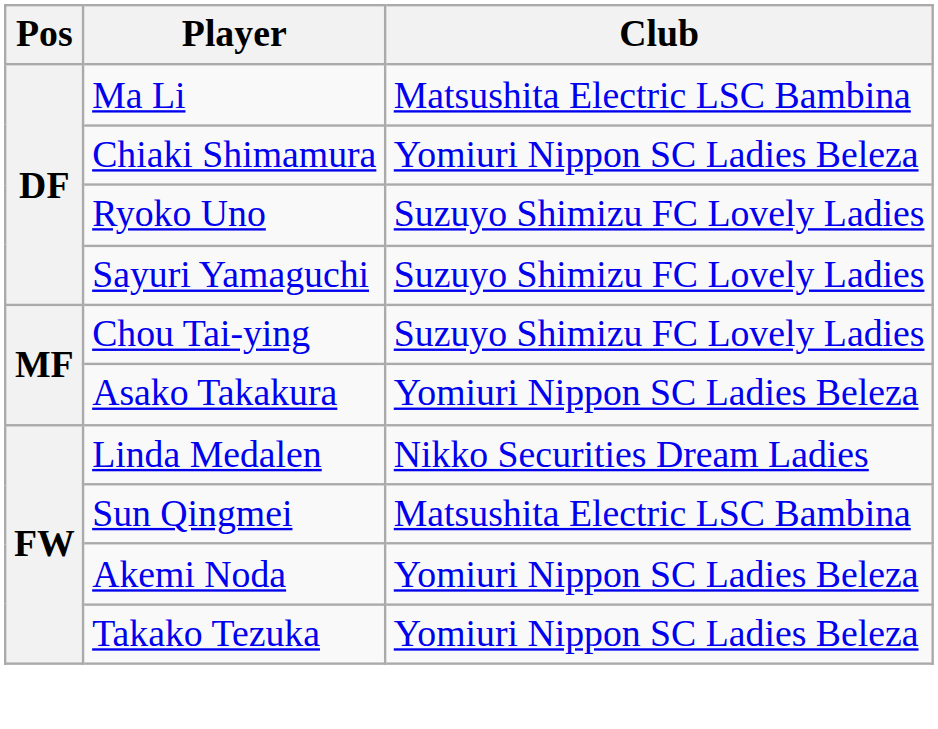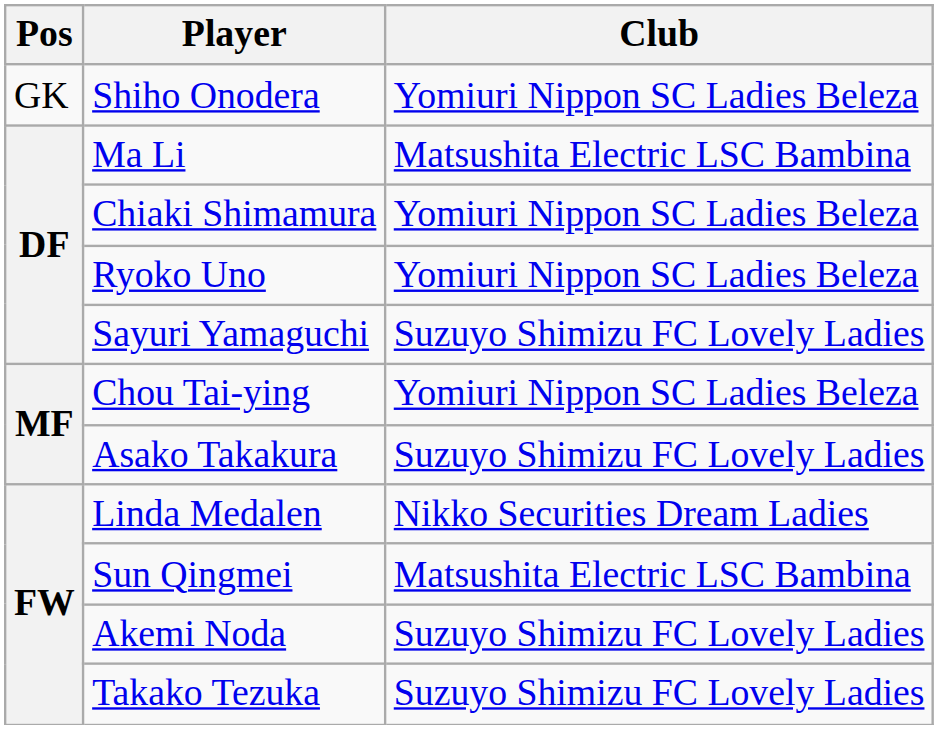+ row: GK | Shiho Onodera | Yomiuri Nippon SC Ladies Beleza
Ryoko Uno | Club: Suzuyo Shimizu FC Lovely Ladies -> Yomiuri Nippon SC Ladies Beleza
Chou Tai-ying | Club: Suzuyo Shimizu FC Lovely Ladies -> Yomiuri Nippon SC Ladies Beleza
Asako Takakura | Club: Yomiuri Nippon SC Ladies Beleza -> Suzuyo Shimizu FC Lovely Ladies
Akemi Noda | Club: Yomiuri Nippon SC Ladies Beleza -> Suzuyo Shimizu FC Lovely Ladies
Takako Tezuka | Club: Yomiuri Nippon SC Ladies Beleza -> Suzuyo Shimizu FC Lovely Ladies
